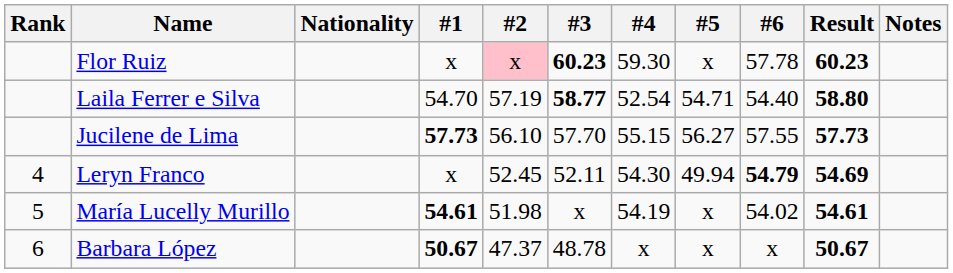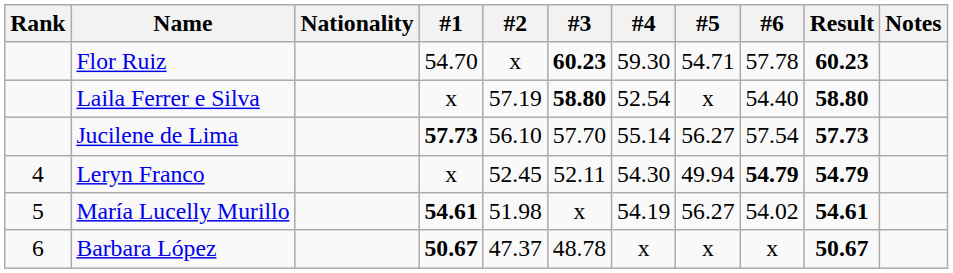Flor Ruiz | #1: x -> 54.70
Flor Ruiz | #2: pink background -> no background
Flor Ruiz | #5: x -> 54.71
Laila Ferrer e Silva | #1: 54.70 -> x
Laila Ferrer e Silva | #3: 58.77 -> 58.80
Laila Ferrer e Silva | #5: 54.71 -> x
Jucilene de Lima | #4: 55.15 -> 55.14
Jucilene de Lima | #6: 57.55 -> 57.54
Leryn Franco | Result: 54.69 -> 54.79
María Lucelly Murillo | #5: x -> 56.27
